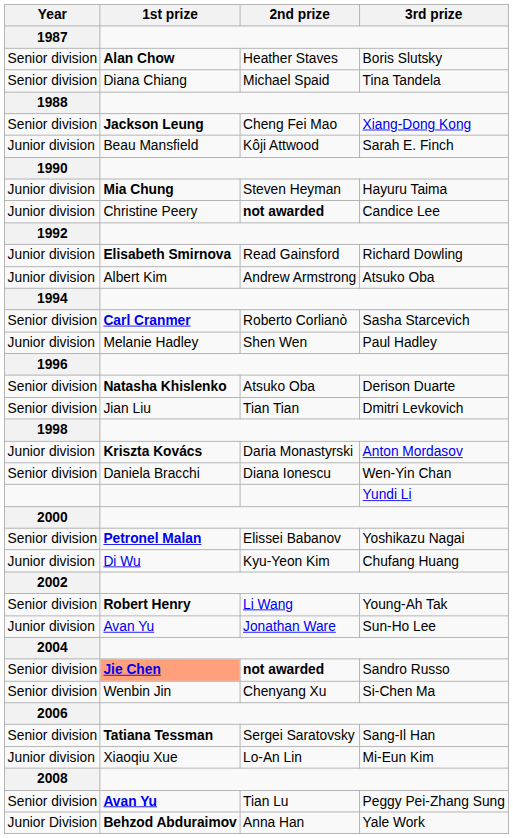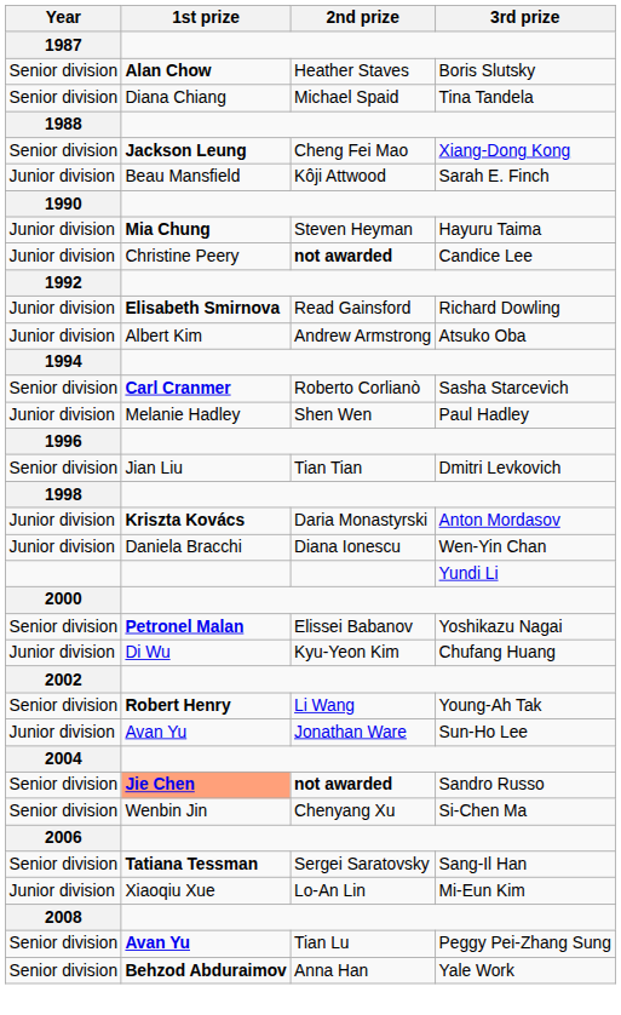- row: Senior division | Natasha Khislenko | Atsuko Oba | Derison Duarte
Wen-Yin Chan | Year / 1987: Senior division -> Junior division
Yale Work | Year / 1987: Junior Division -> Senior division
